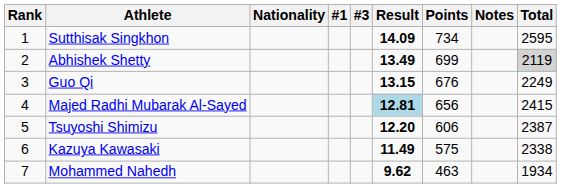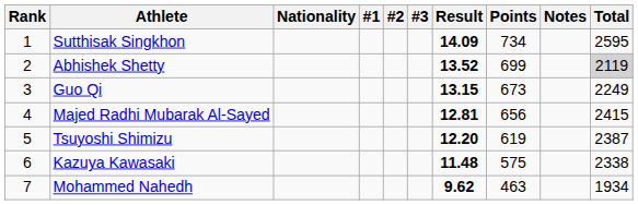+ column: #2
Abhishek Shetty | Result: 13.49 -> 13.52
Guo Qi | Points: 676 -> 673
Majed Radhi Mubarak Al-Sayed | Result: lightblue background -> no background
Tsuyoshi Shimizu | Points: 606 -> 619
Kazuya Kawasaki | Result: 11.49 -> 11.48
